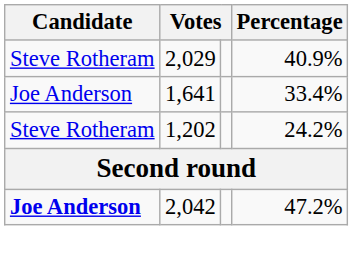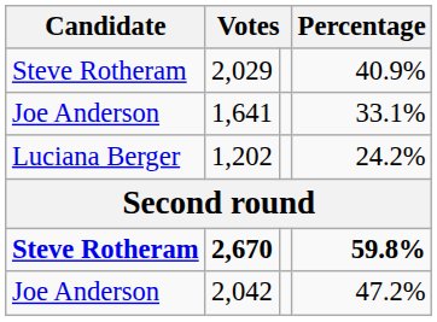1,641 | Percentage: 33.4% -> 33.1%
1,202 | Candidate: Steve Rotheram -> Luciana Berger
+ row: Steve Rotheram | 2,670 | 59.8%
2,042 | Candidate: bold -> normal
